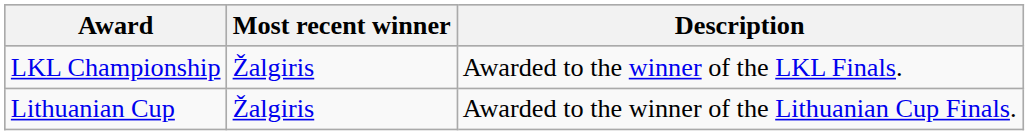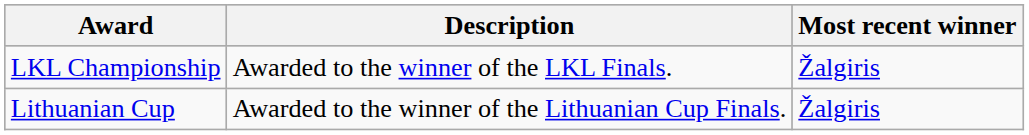columns swapped: Description <-> Most recent winner
